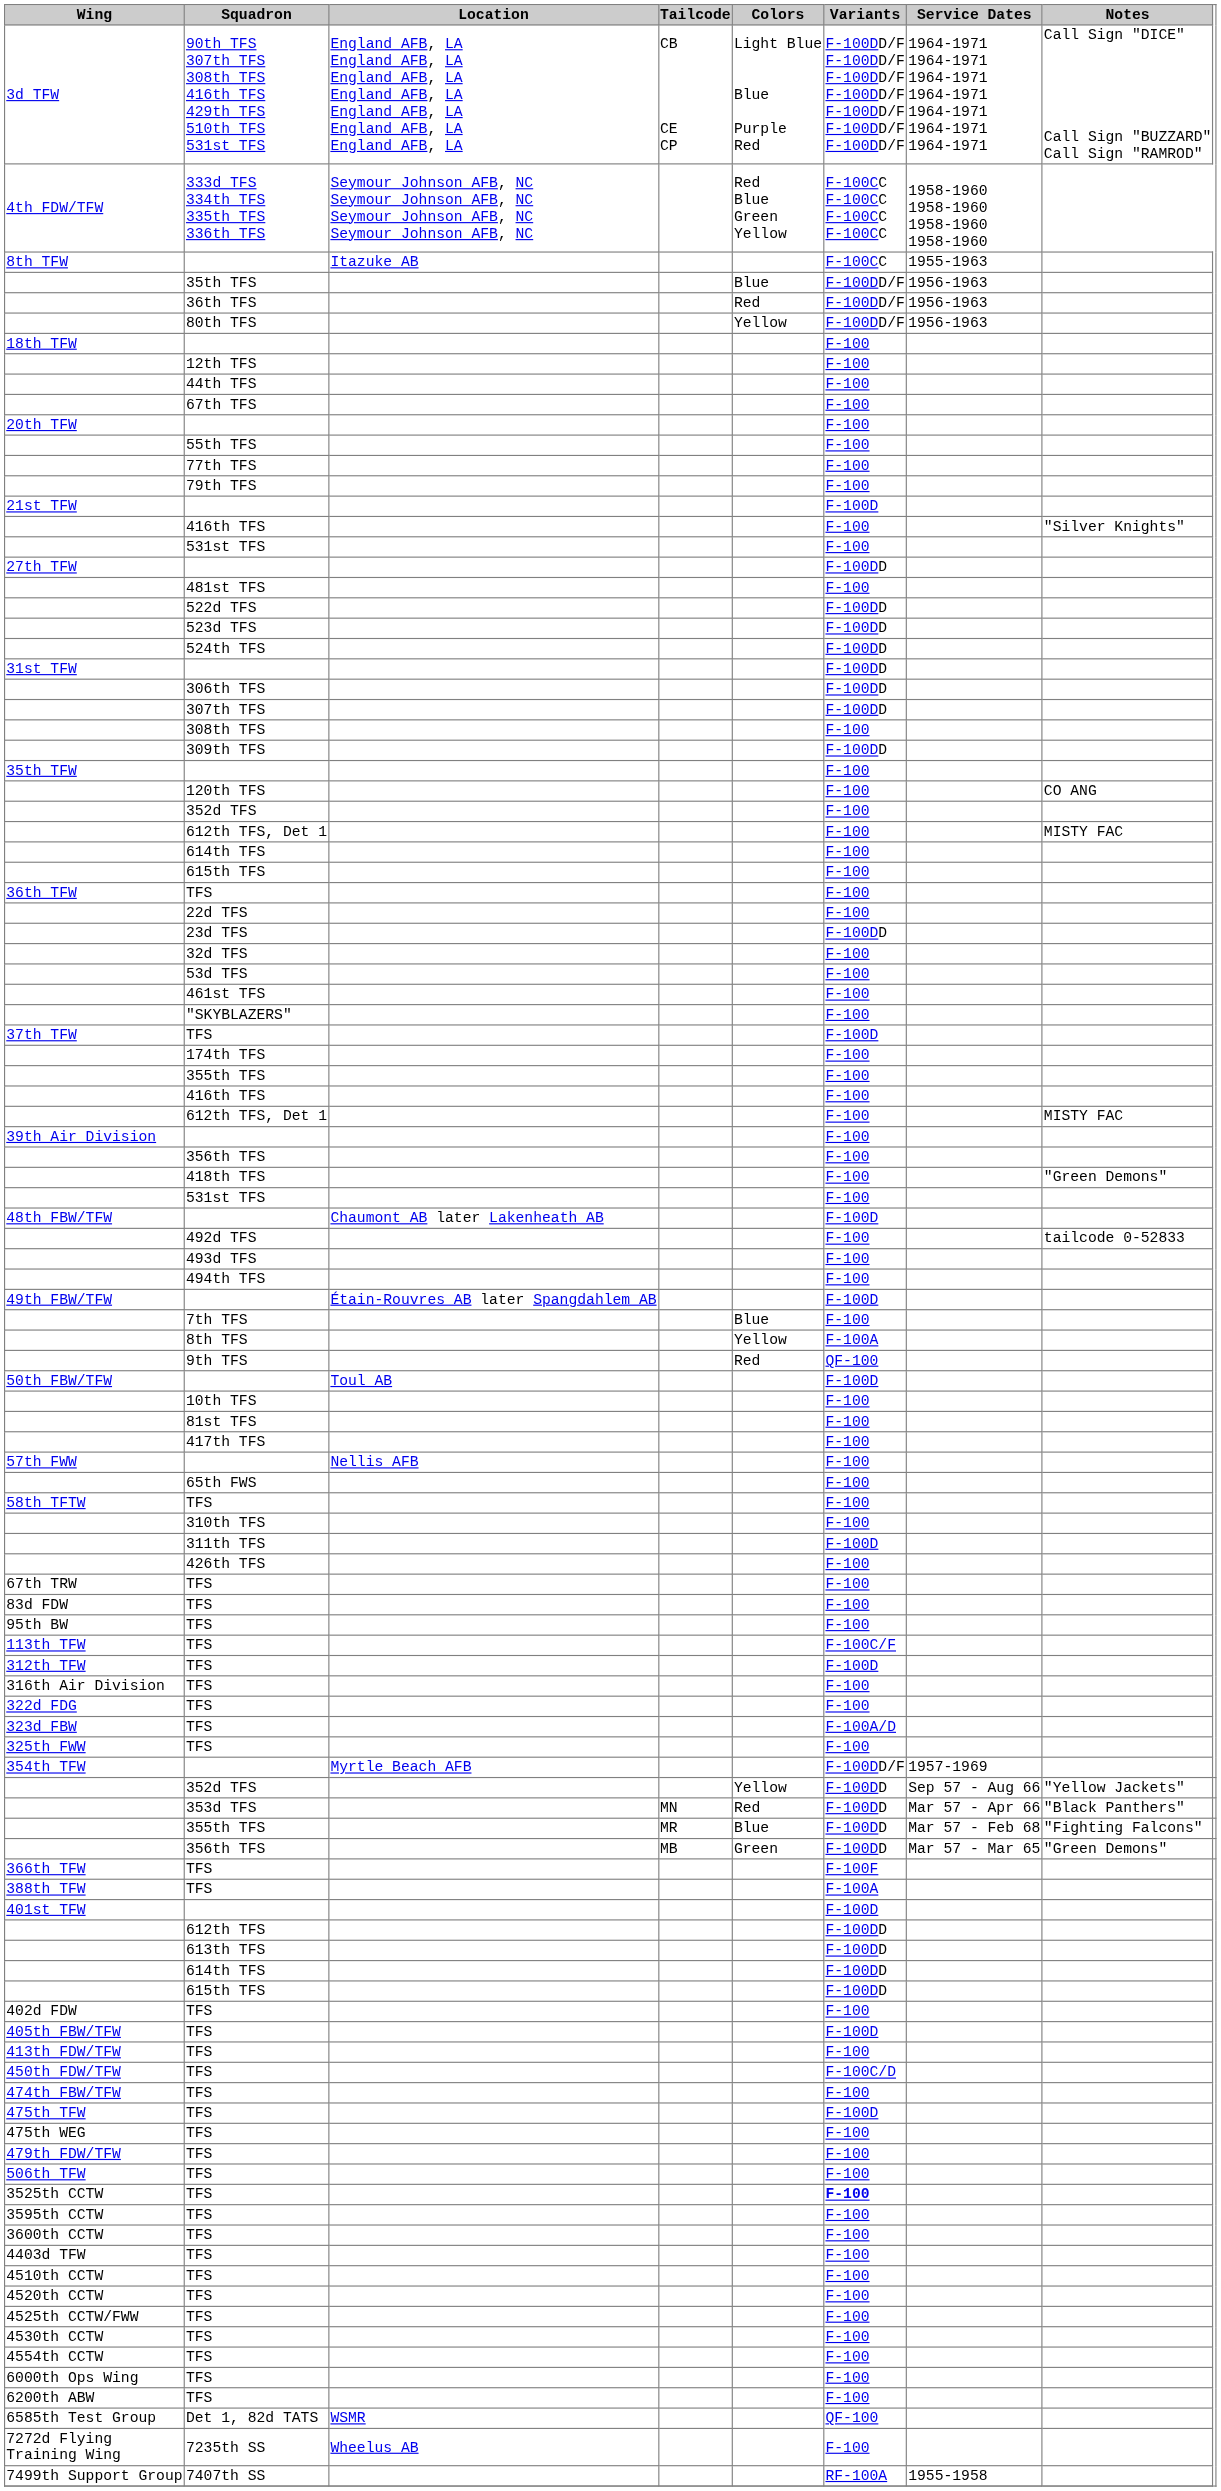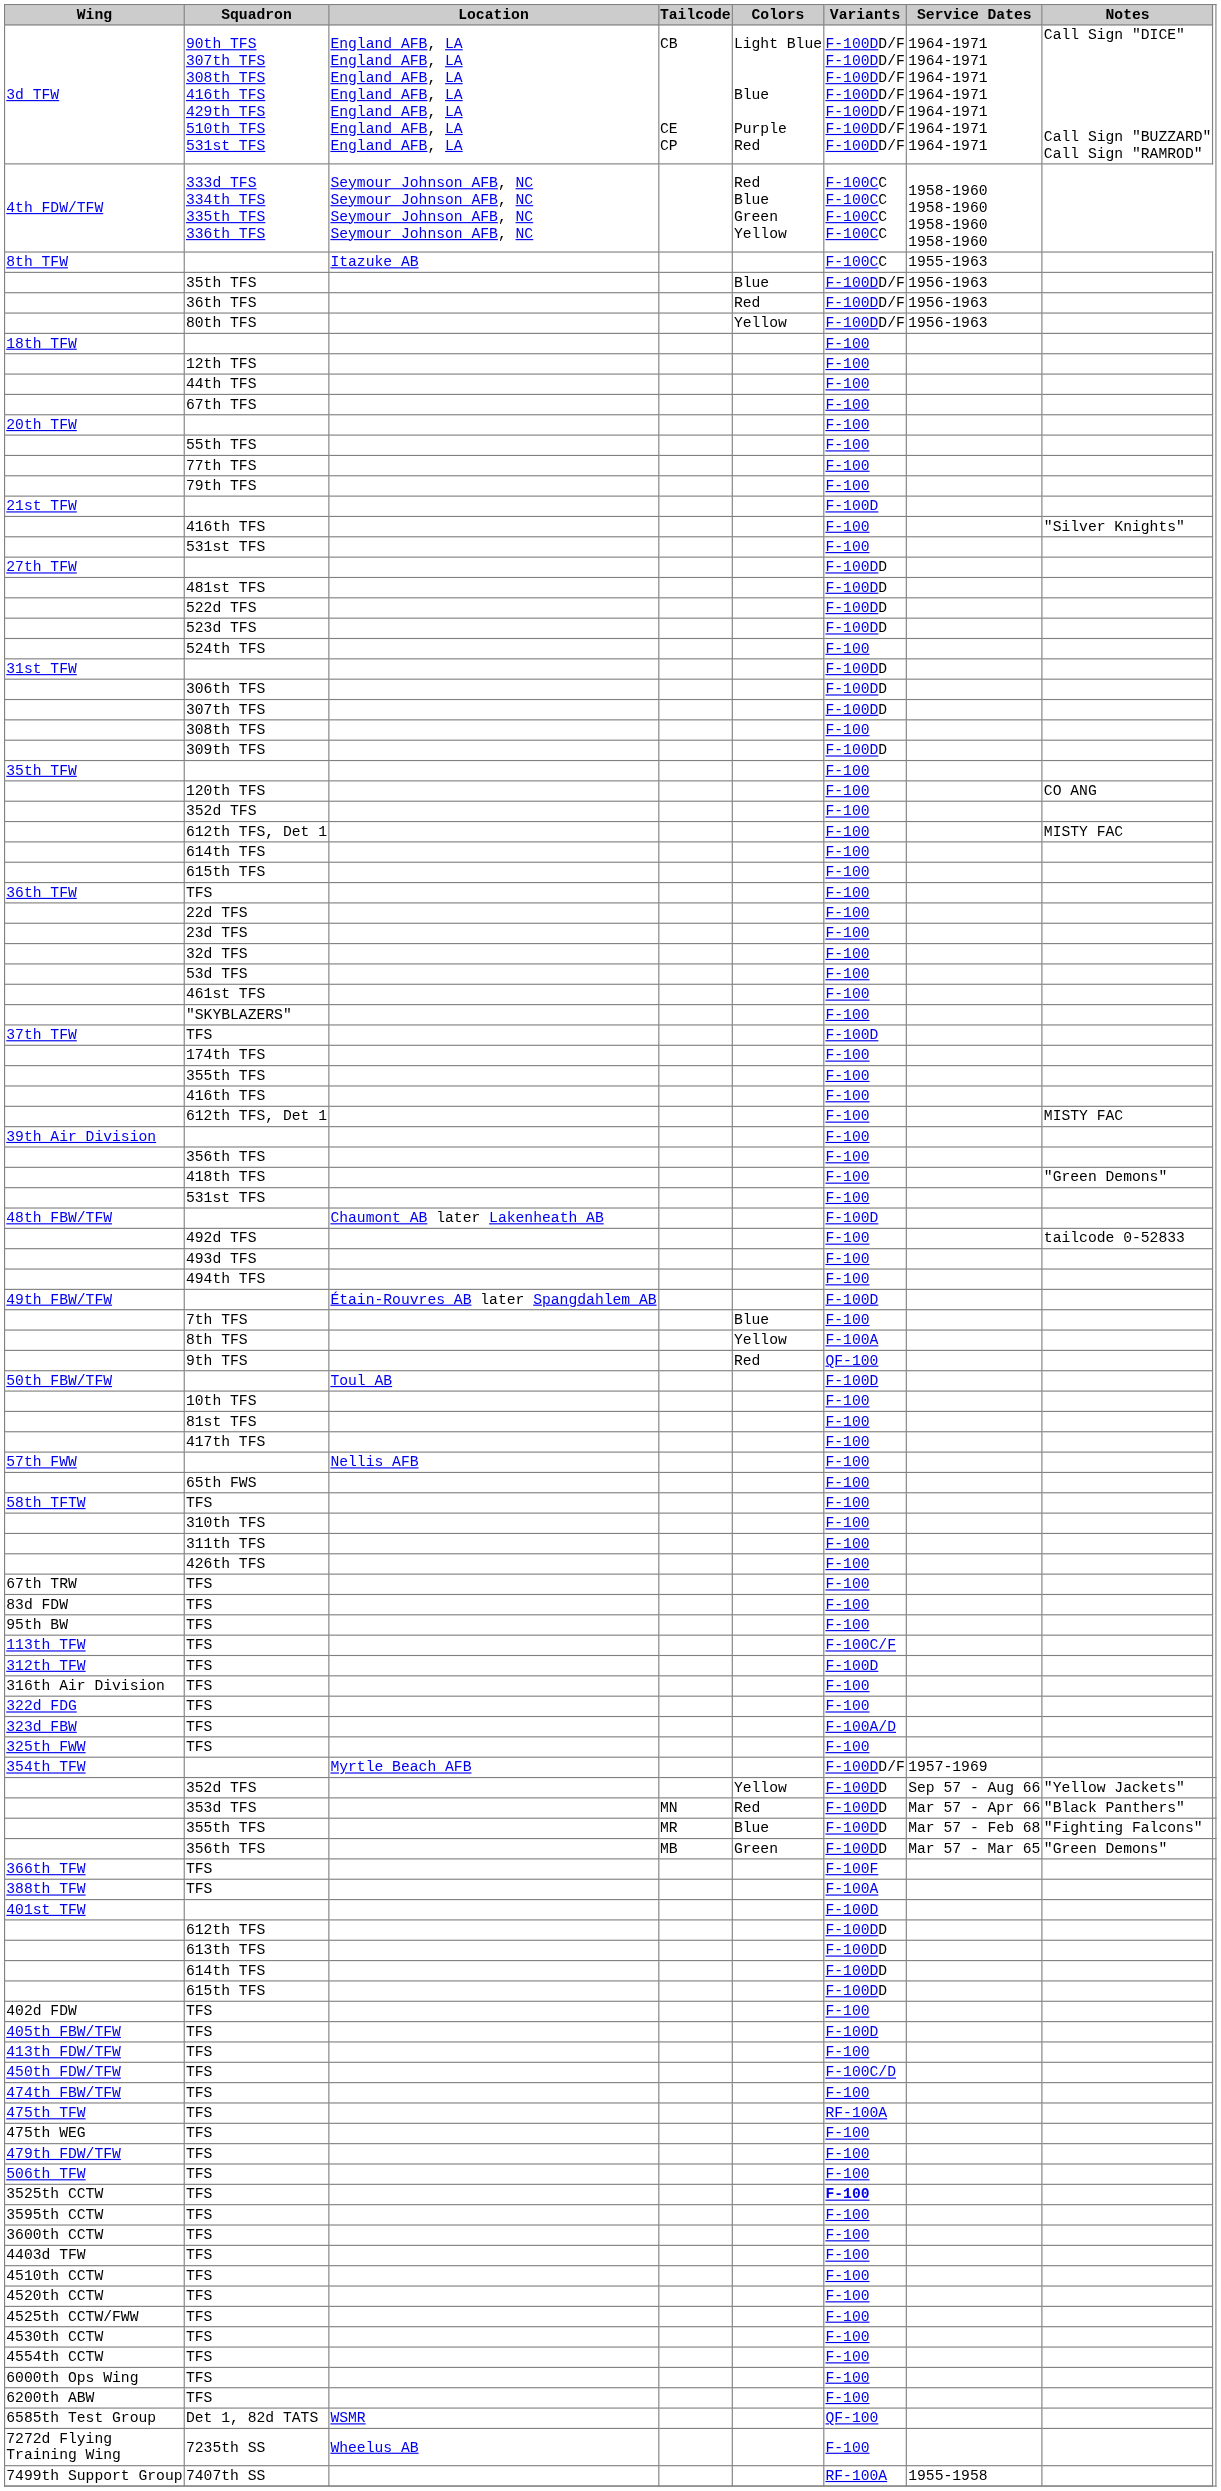481st TFS | Variants: F-100 -> F-100DD
524th TFS | Variants: F-100DD -> F-100
23d TFS | Variants: F-100DD -> F-100
311th TFS | Variants: F-100D -> F-100
475th TFW / TFS | Variants: F-100D -> RF-100A
